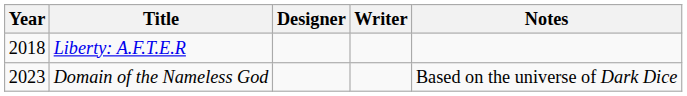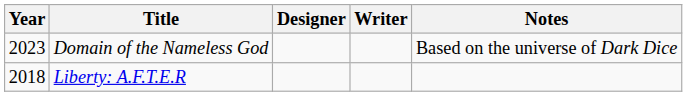rows swapped: Liberty: A.F.T.E.R <-> Domain of the Nameless God
